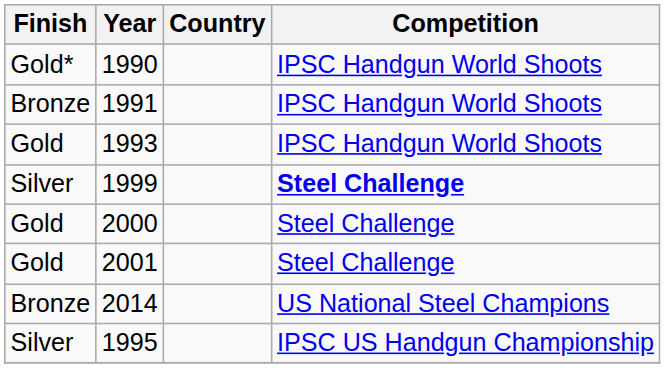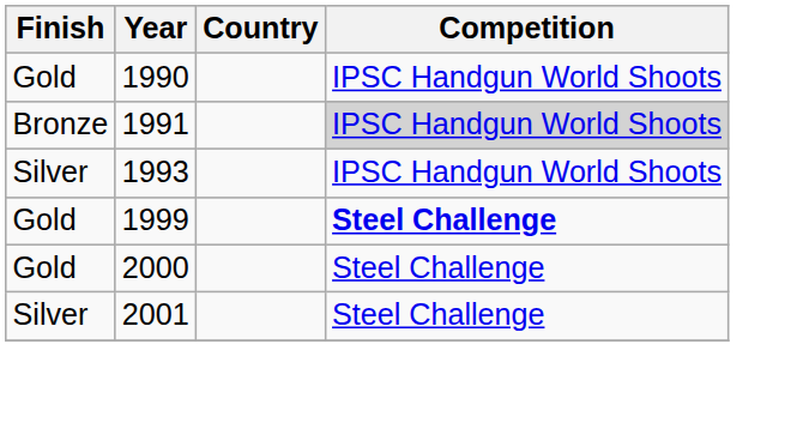1990 | Finish: Gold* -> Gold
1991 | Competition: no background -> lightgrey background
1993 | Finish: Gold -> Silver
1999 | Finish: Silver -> Gold
2001 | Finish: Gold -> Silver
- row: Bronze | 2014 | US National Steel Champions
- row: Silver | 1995 | IPSC US Handgun Championship
